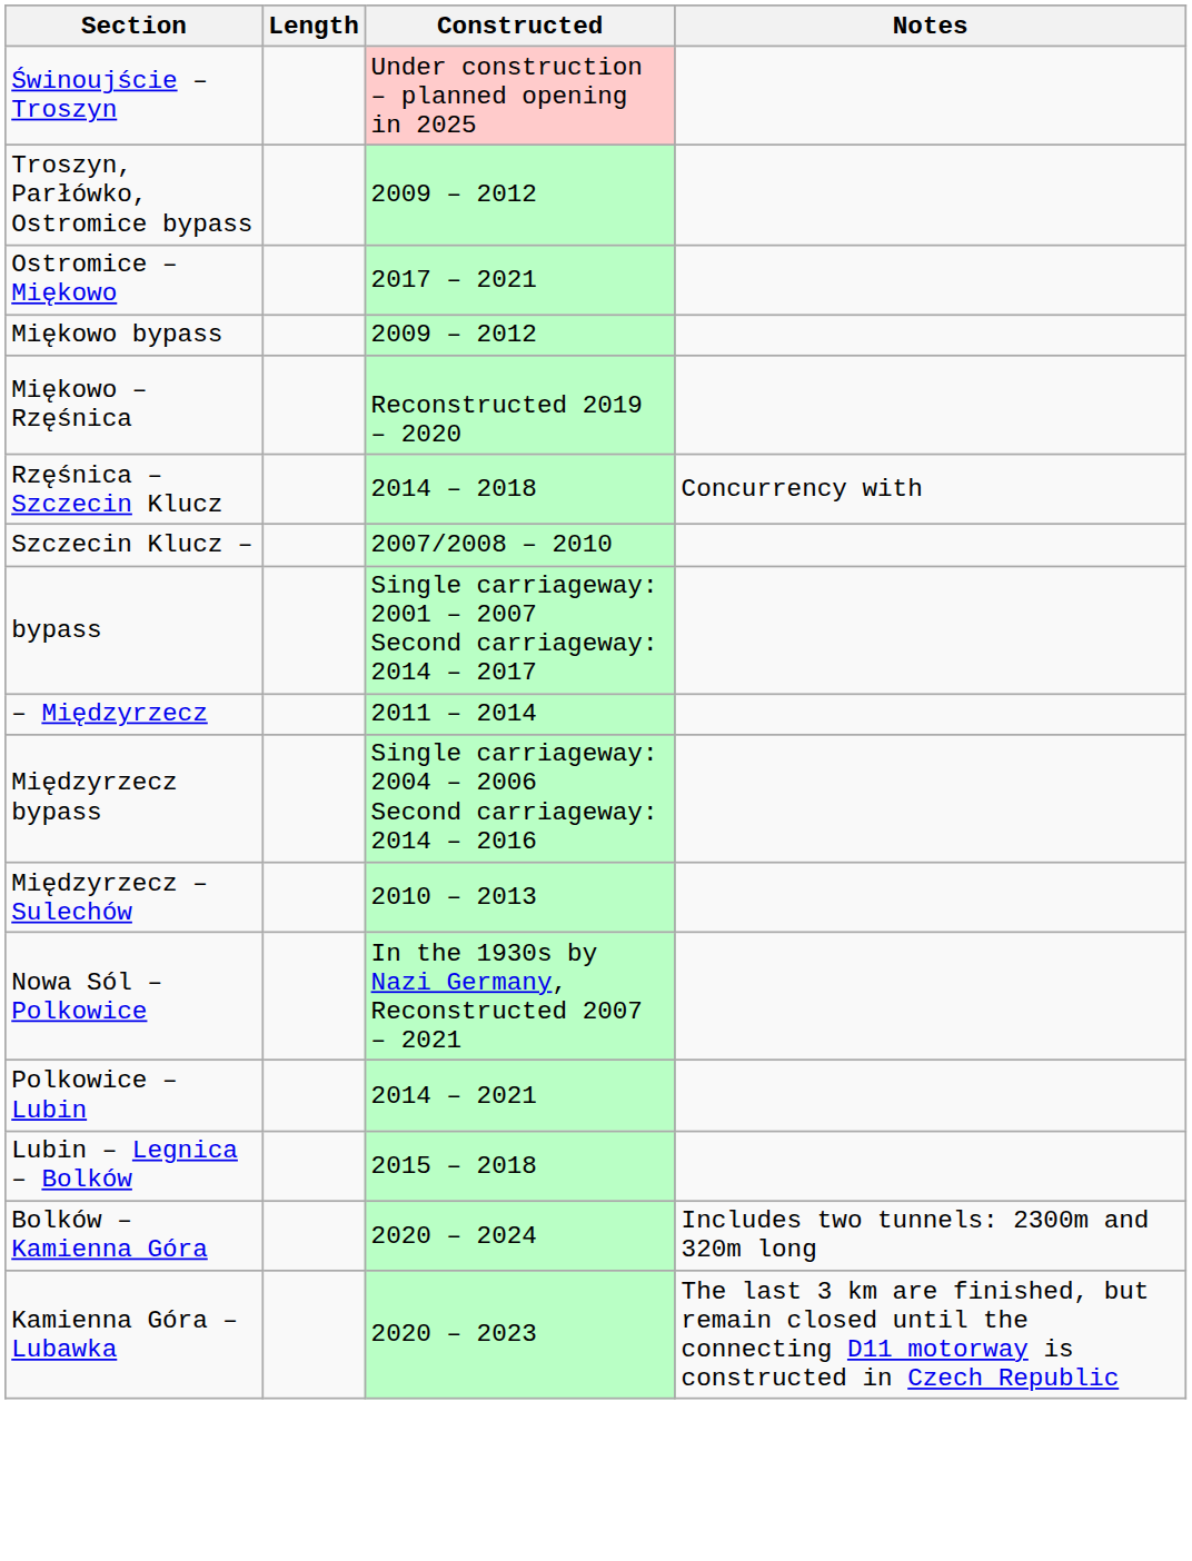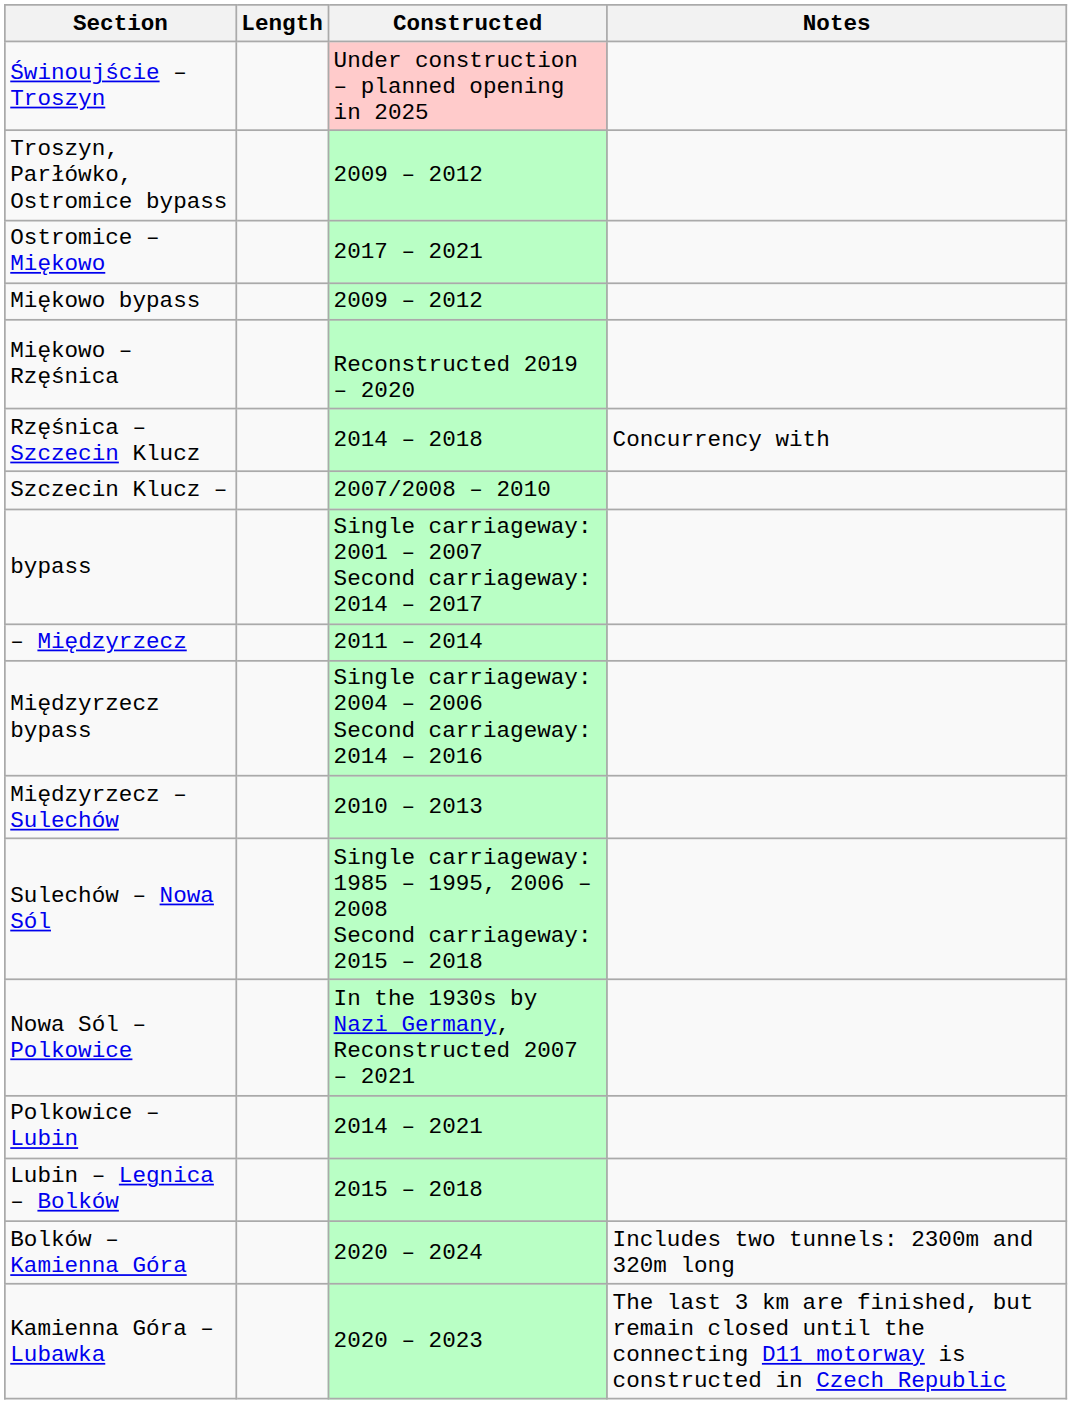+ row: Sulechów – Nowa Sól | Single carriageway: 1985 – 1995, 2006 – 2008 Second carriageway: 2015 – 2018
